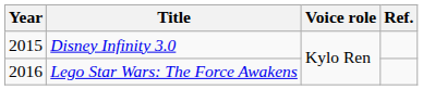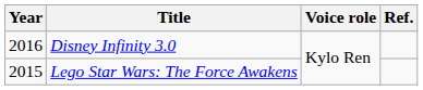Disney Infinity 3.0 | Year: 2015 -> 2016
Lego Star Wars: The Force Awakens | Year: 2016 -> 2015
